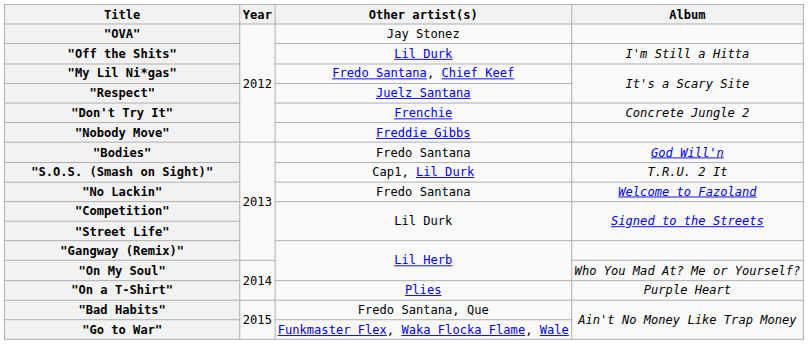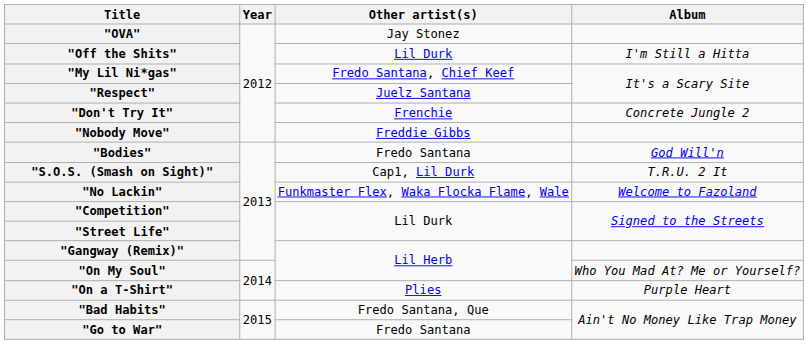"No Lackin" | Other artist(s): Fredo Santana -> Funkmaster Flex, Waka Flocka Flame, Wale
"Go to War" | Other artist(s): Funkmaster Flex, Waka Flocka Flame, Wale -> Fredo Santana
